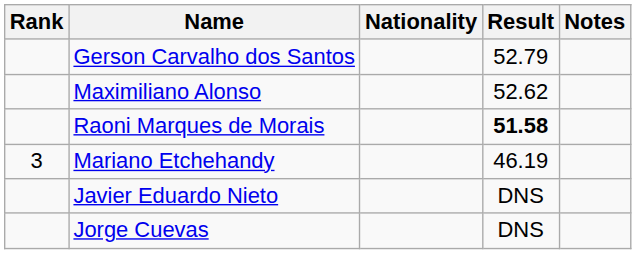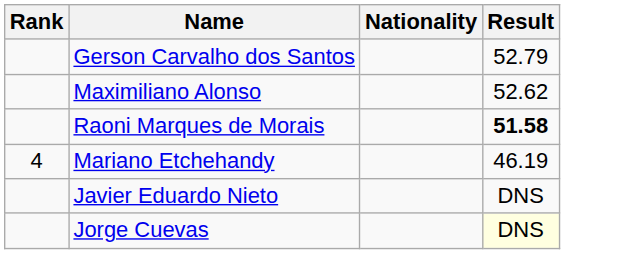- column: Notes
Mariano Etchehandy | Rank: 3 -> 4
Jorge Cuevas | Result: no background -> lightyellow background
